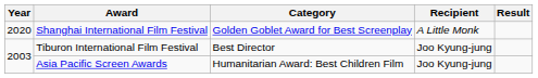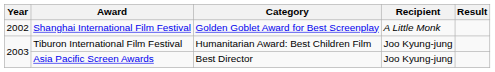Shanghai International Film Festival | Year: 2020 -> 2002
Tiburon International Film Festival | Category: Best Director -> Humanitarian Award: Best Children Film
Asia Pacific Screen Awards | Category: Humanitarian Award: Best Children Film -> Best Director
